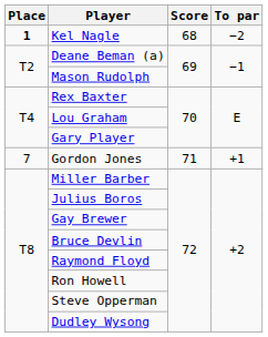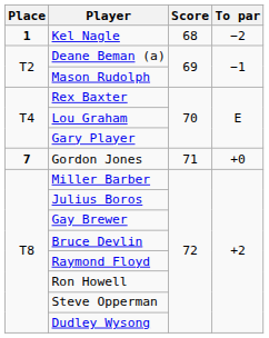Gordon Jones | Place: normal -> bold
Gordon Jones | To par: +1 -> +0
